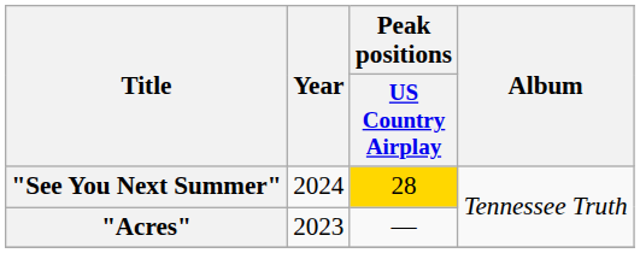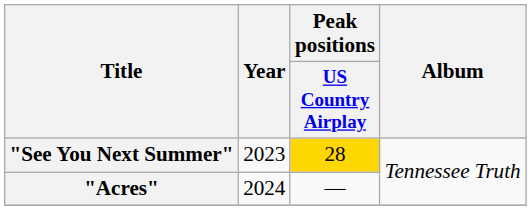"See You Next Summer" | Year: 2024 -> 2023
"Acres" | Year: 2023 -> 2024
